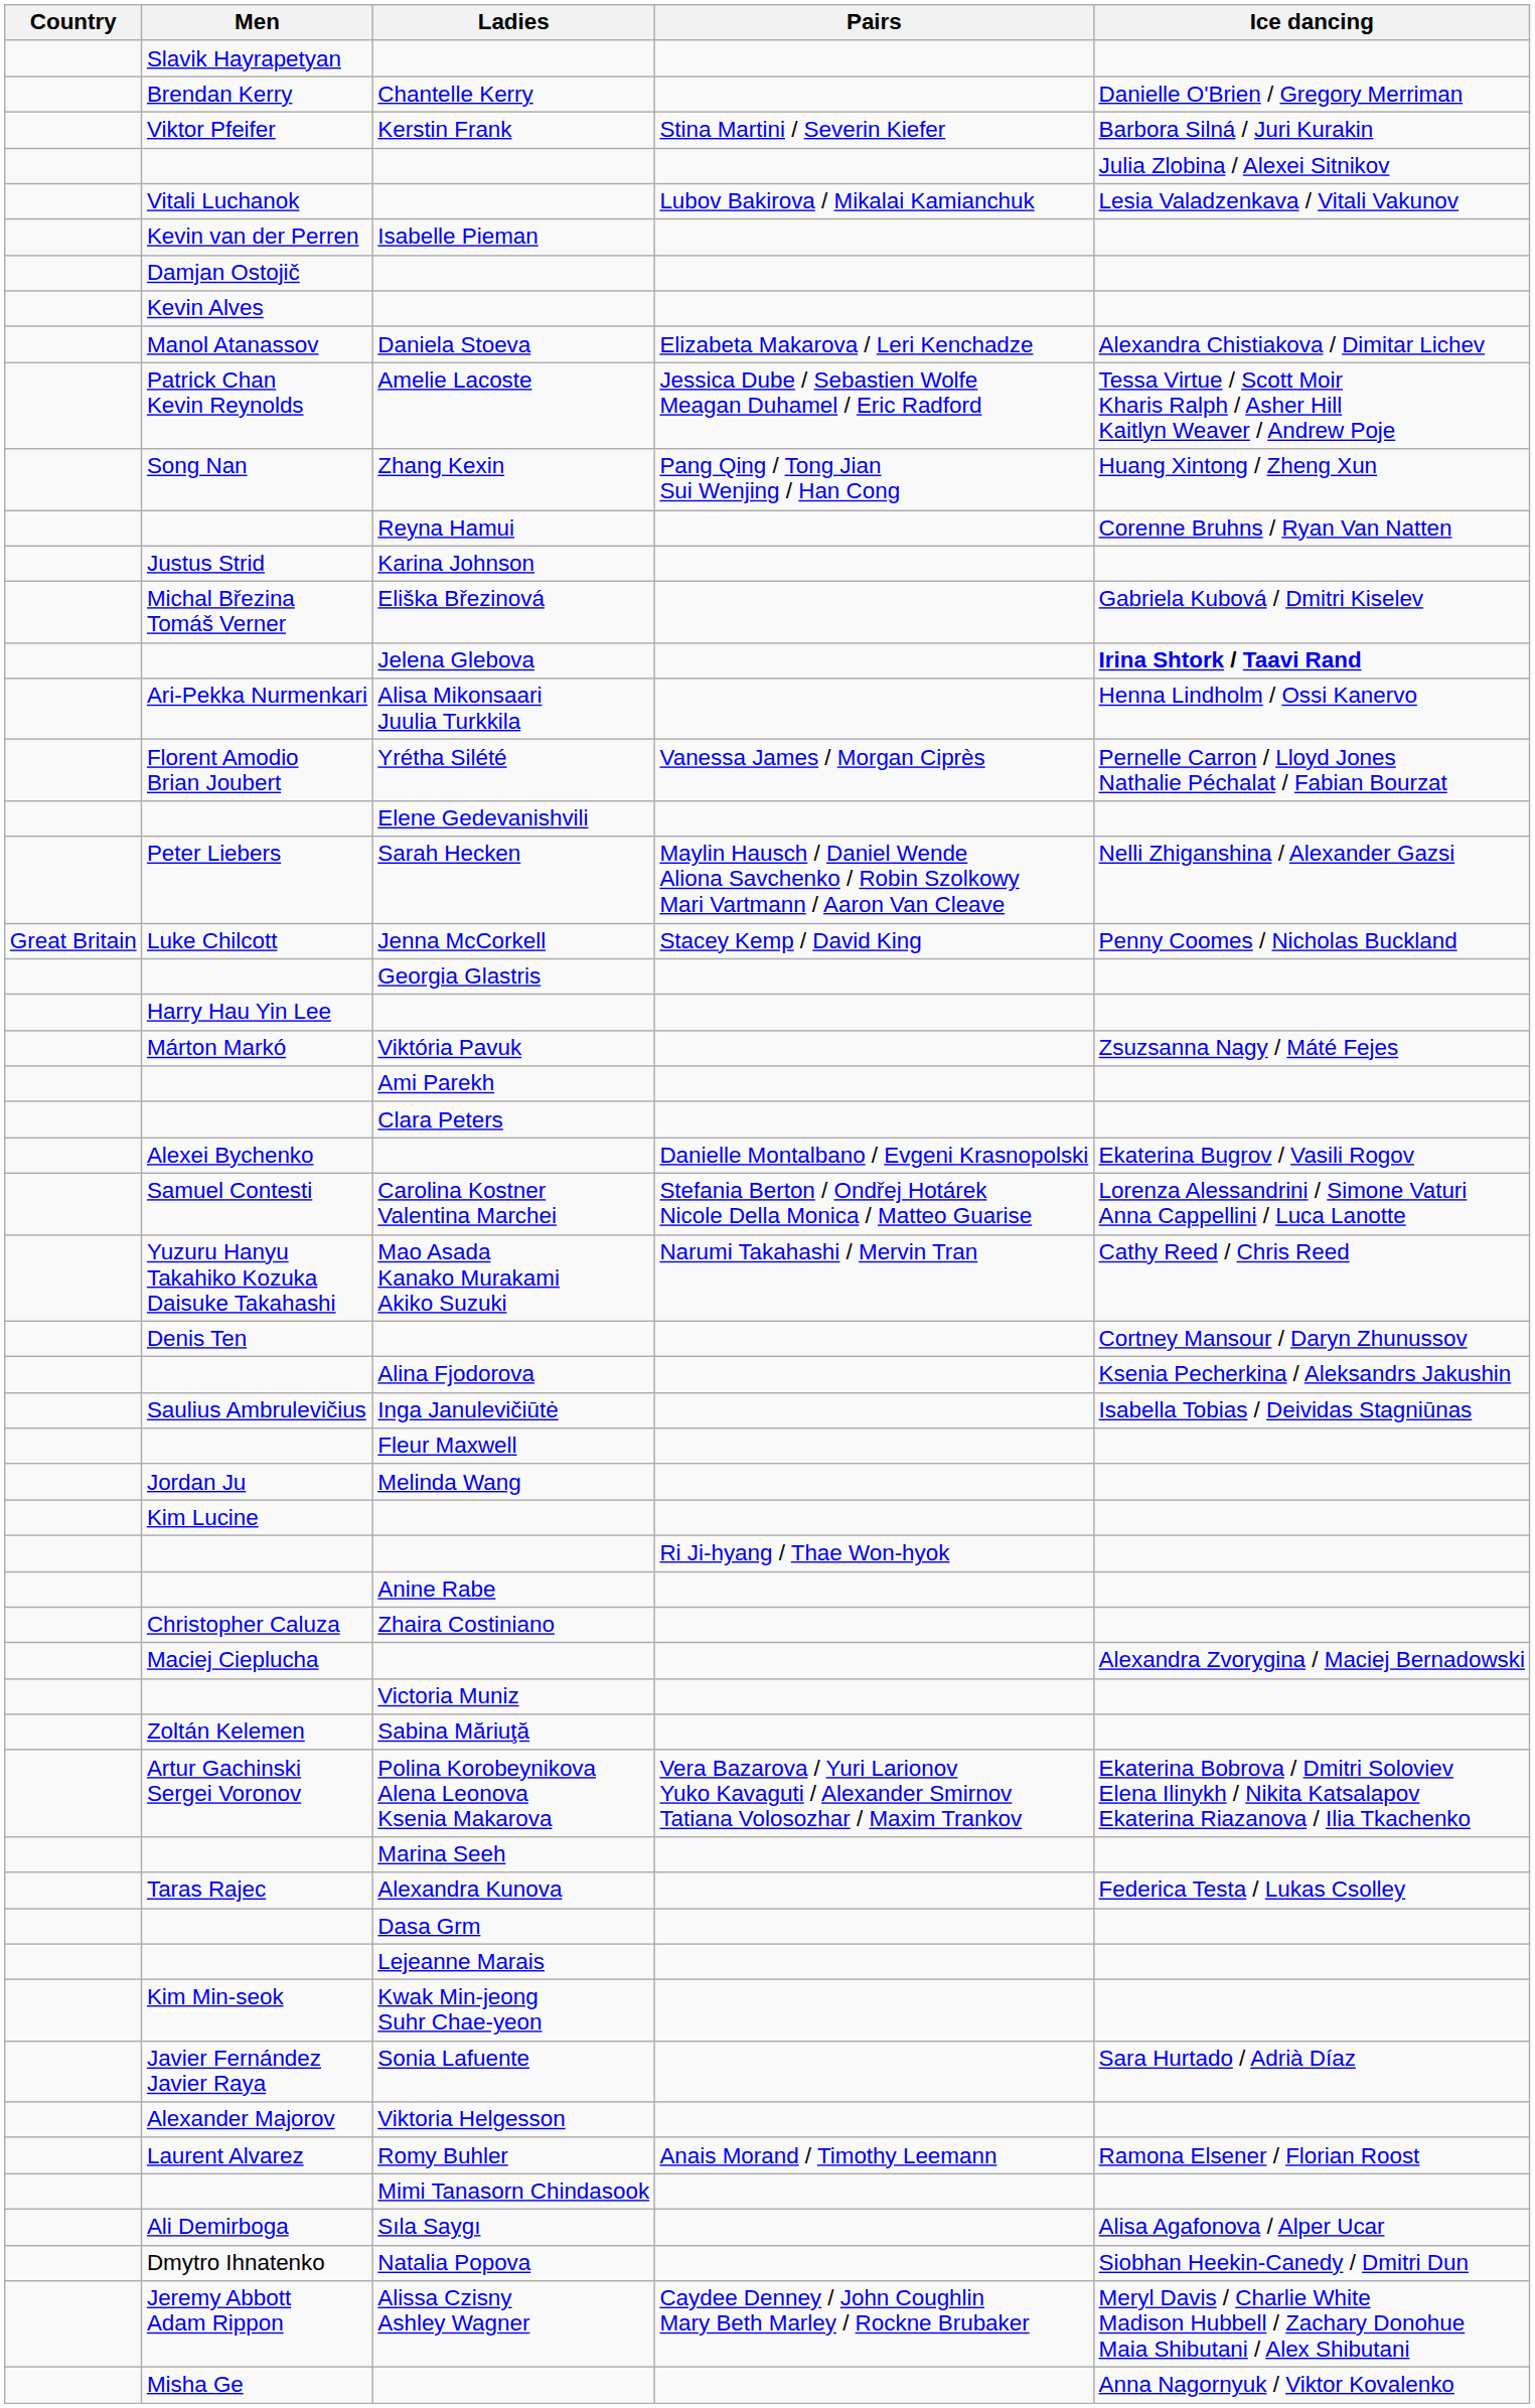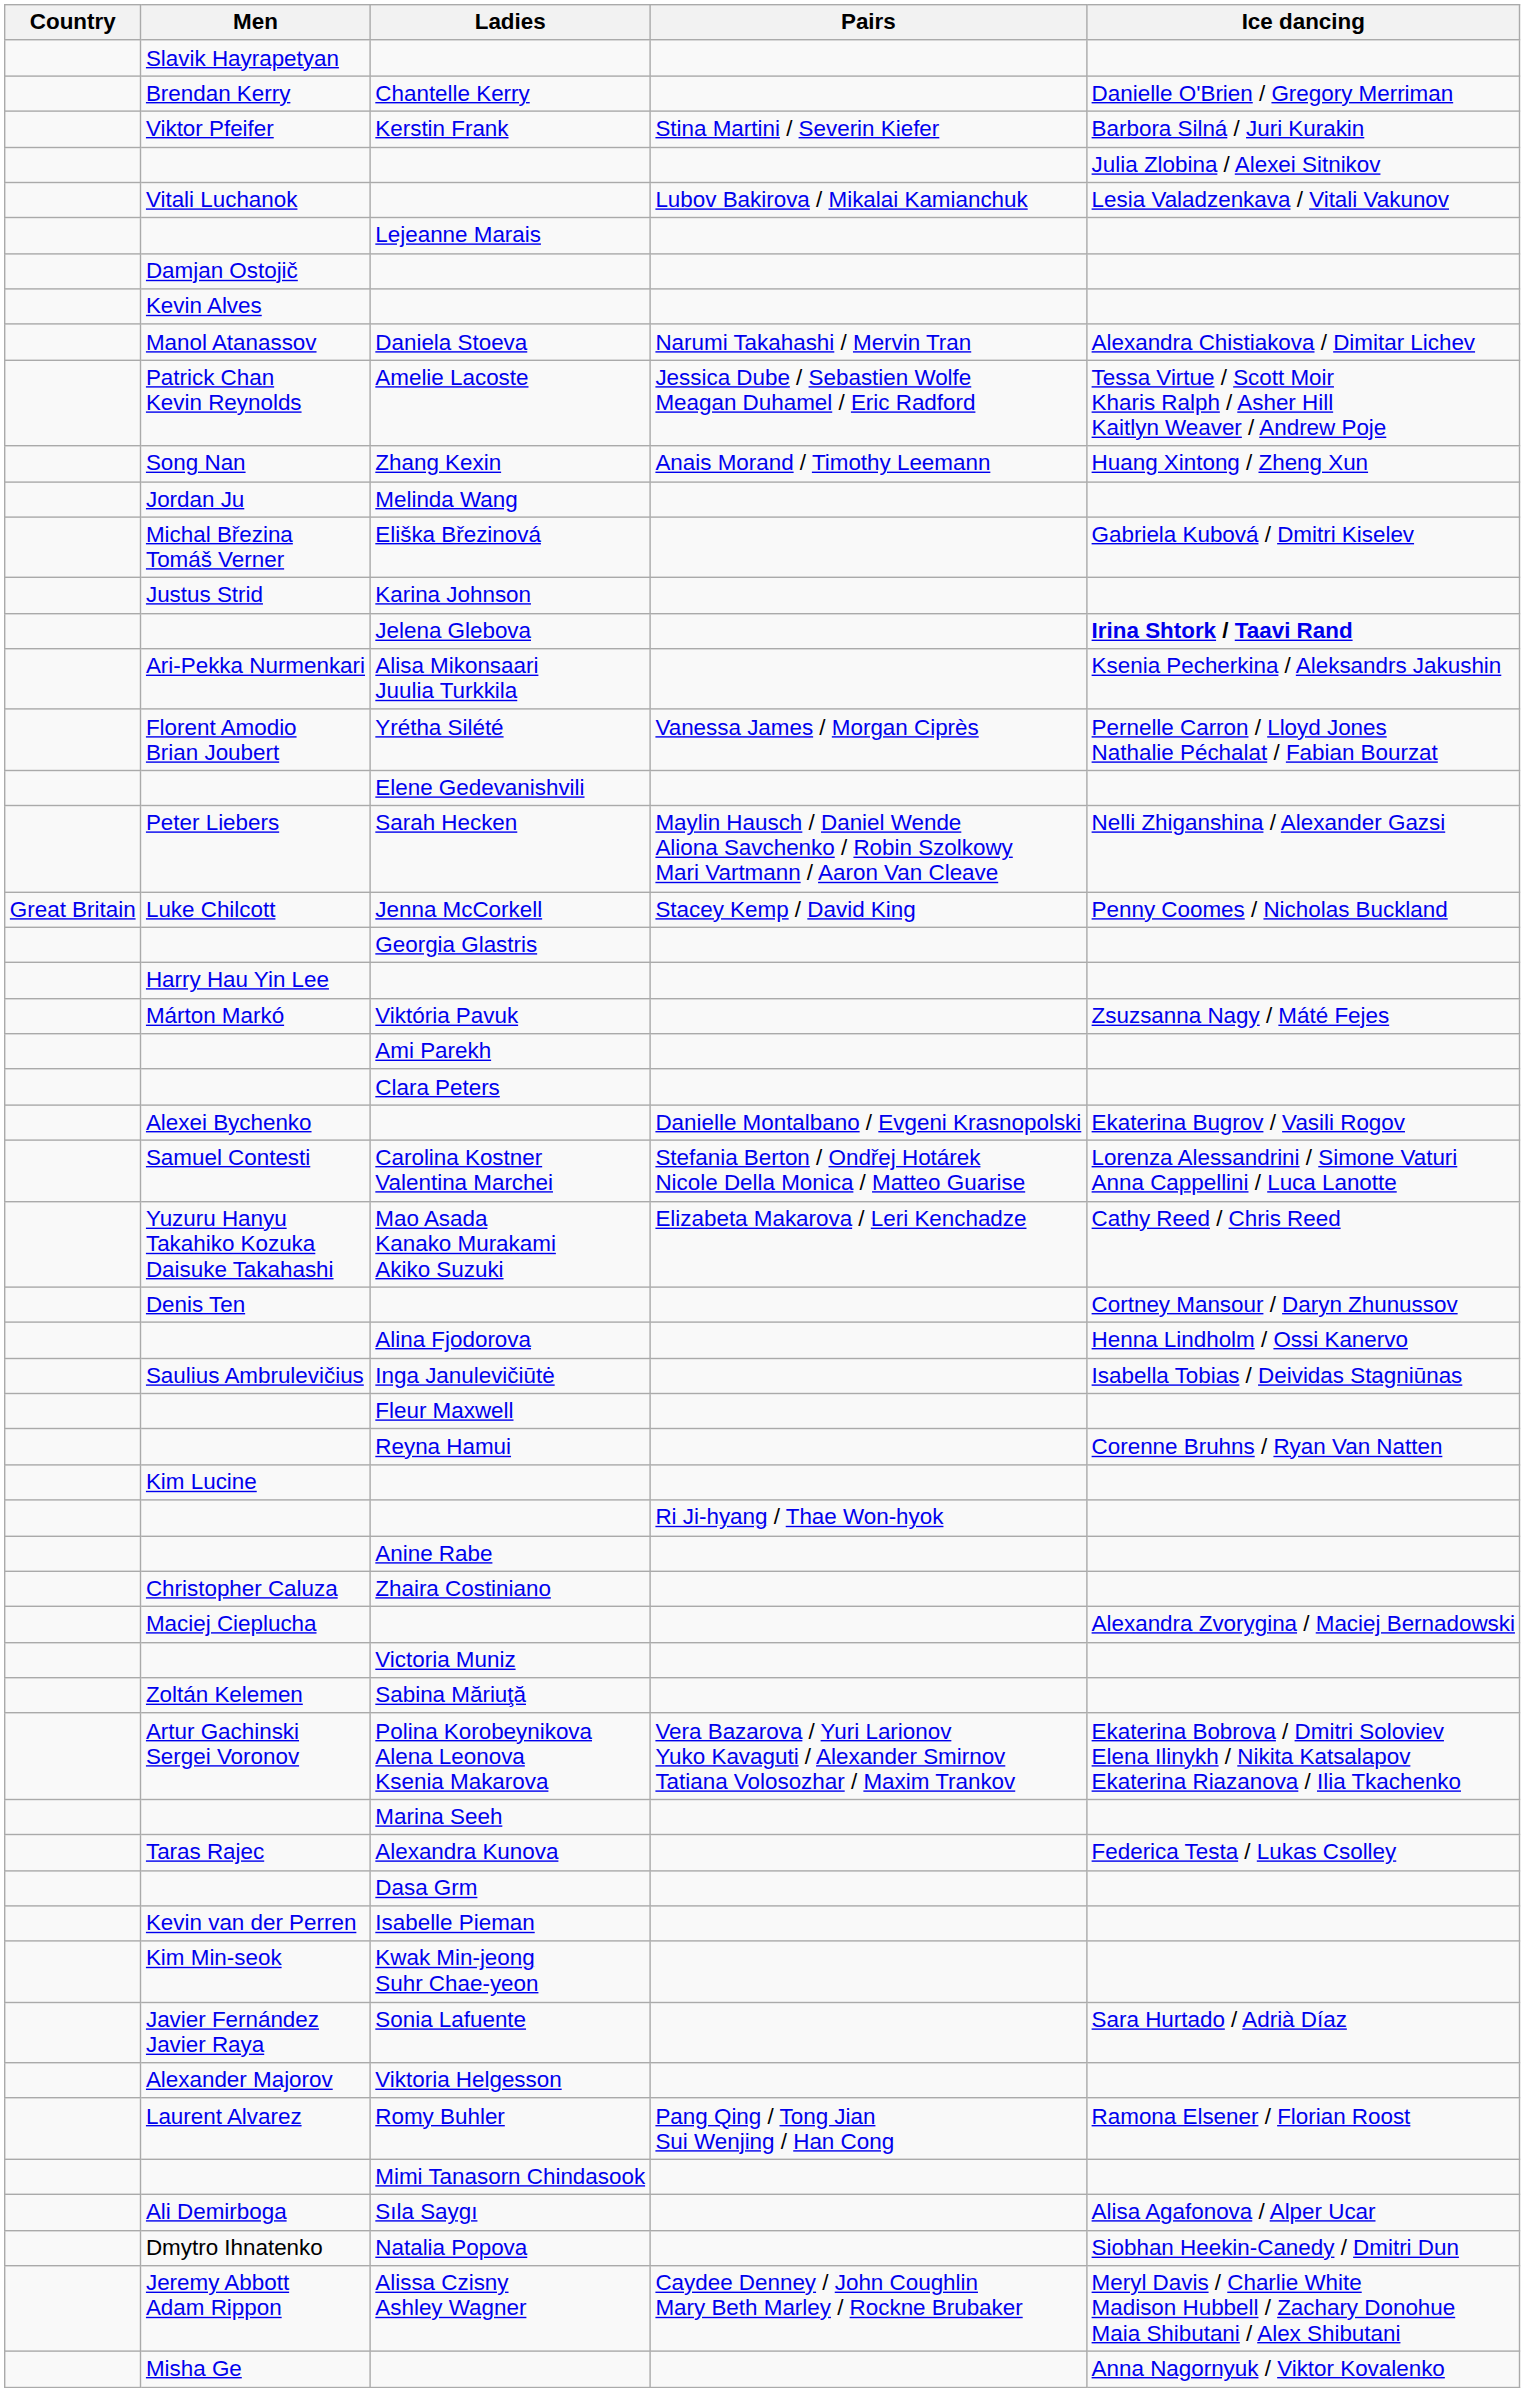rows swapped: Isabelle Pieman <-> Lejeanne Marais
Daniela Stoeva | Pairs: Elizabeta Makarova / Leri Kenchadze -> Narumi Takahashi / Mervin Tran
Zhang Kexin | Pairs: Pang Qing / Tong Jian Sui Wenjing / Han Cong -> Anais Morand / Timothy Leemann
rows swapped: Melinda Wang <-> Reyna Hamui
rows swapped: Eliška Březinová <-> Karina Johnson
Alisa Mikonsaari Juulia Turkkila | Ice dancing: Henna Lindholm / Ossi Kanervo -> Ksenia Pecherkina / Aleksandrs Jakushin
Mao Asada Kanako Murakami Akiko Suzuki | Pairs: Narumi Takahashi / Mervin Tran -> Elizabeta Makarova / Leri Kenchadze
Alina Fjodorova | Ice dancing: Ksenia Pecherkina / Aleksandrs Jakushin -> Henna Lindholm / Ossi Kanervo
Romy Buhler | Pairs: Anais Morand / Timothy Leemann -> Pang Qing / Tong Jian Sui Wenjing / Han Cong
